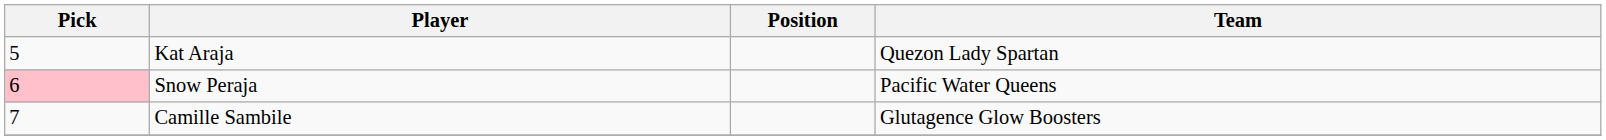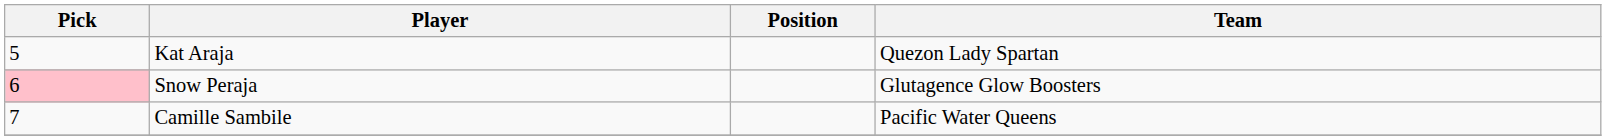Snow Peraja | Team: Pacific Water Queens -> Glutagence Glow Boosters
Camille Sambile | Team: Glutagence Glow Boosters -> Pacific Water Queens
